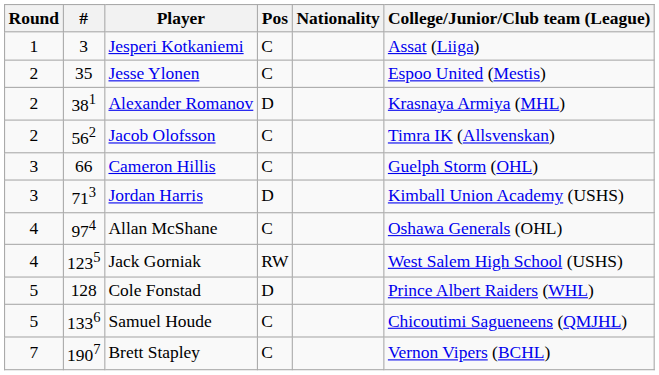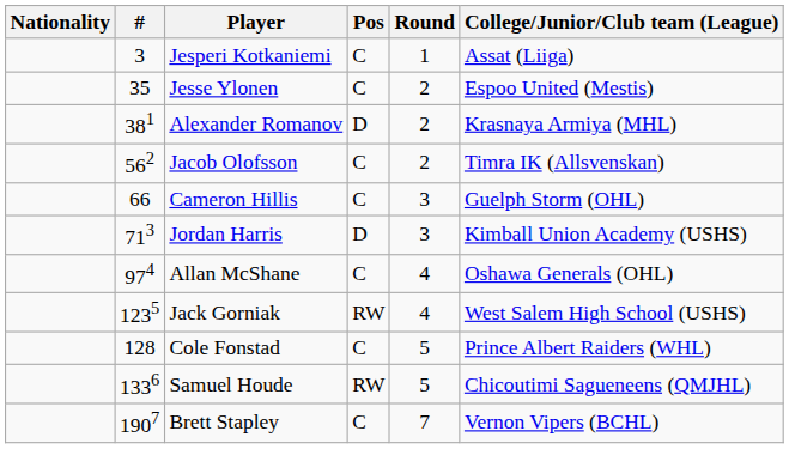columns swapped: Round <-> Nationality
Cole Fonstad | Pos: D -> C
Samuel Houde | Pos: C -> RW
